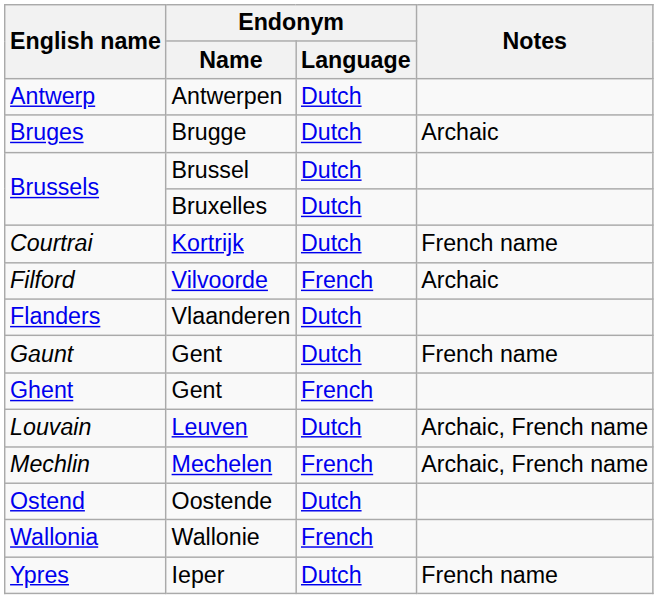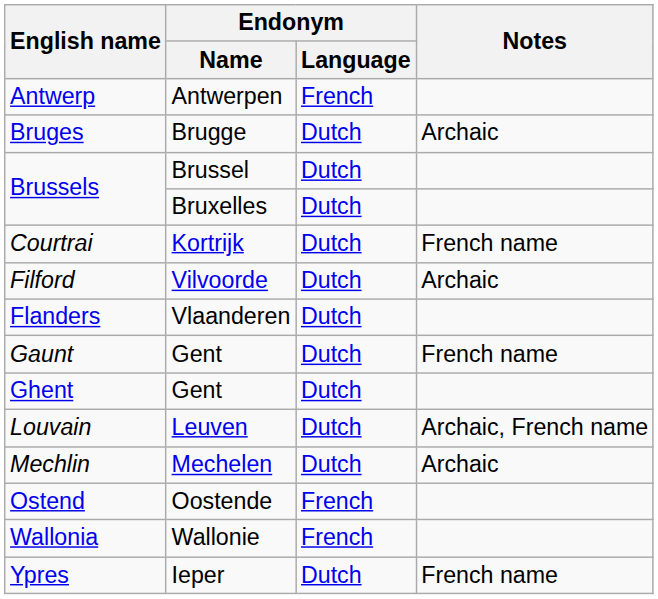Antwerp | Endonym / Language: Dutch -> French
Filford | Endonym / Language: French -> Dutch
Ghent | Endonym / Language: French -> Dutch
Mechlin | Endonym / Language: French -> Dutch
Mechlin | Notes: Archaic, French name -> Archaic
Ostend | Endonym / Language: Dutch -> French
